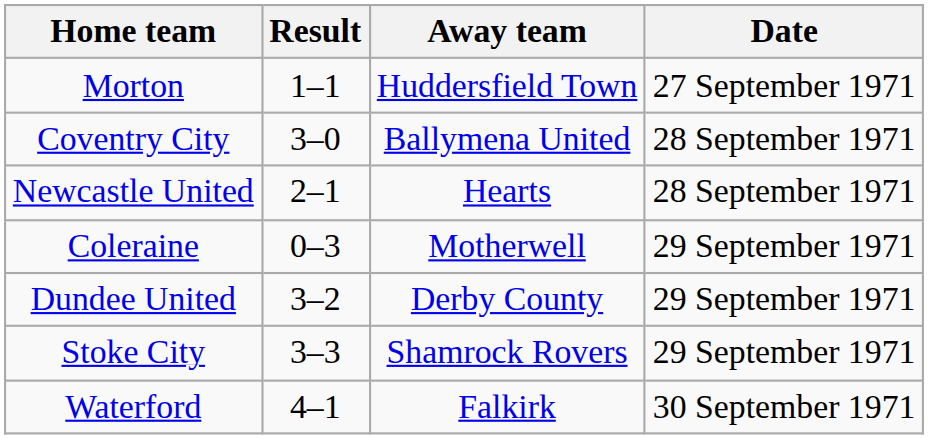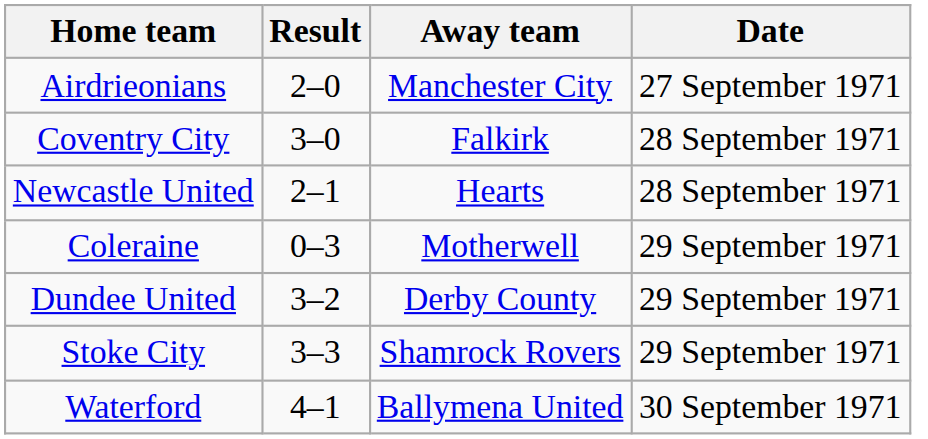- row: Morton | 1–1 | Huddersfield Town | 27 September 1971
+ row: Airdrieonians | 2–0 | Manchester City | 27 September 1971
Coventry City | Away team: Ballymena United -> Falkirk
Waterford | Away team: Falkirk -> Ballymena United
